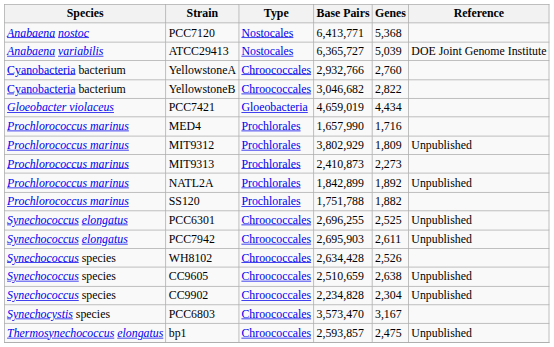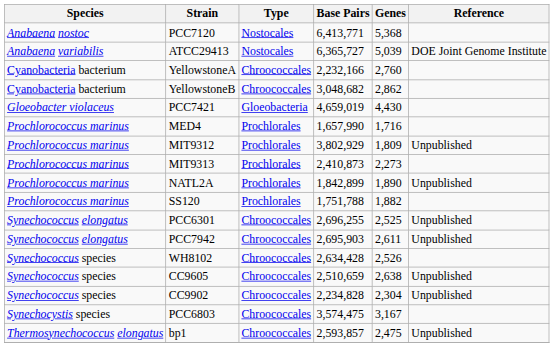YellowstoneA | Base Pairs: 2,932,766 -> 2,232,166
YellowstoneB | Base Pairs: 3,046,682 -> 3,048,682
YellowstoneB | Genes: 2,822 -> 2,862
PCC7421 | Genes: 4,434 -> 4,430
NATL2A | Genes: 1,892 -> 1,890
PCC6803 | Base Pairs: 3,573,470 -> 3,574,475
